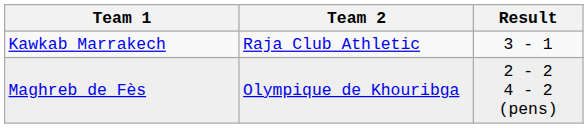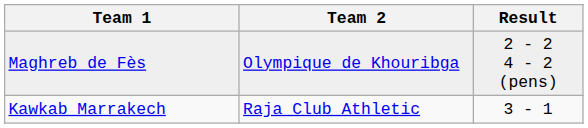rows swapped: Kawkab Marrakech <-> Maghreb de Fès
